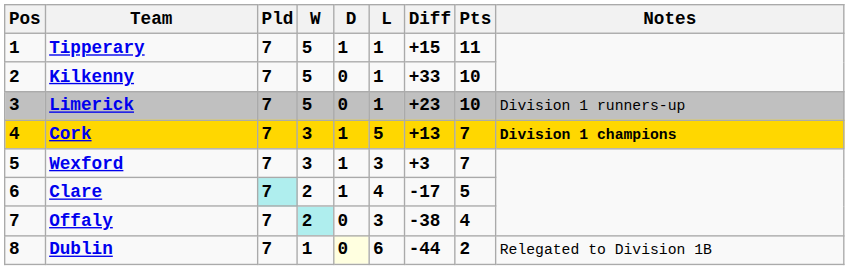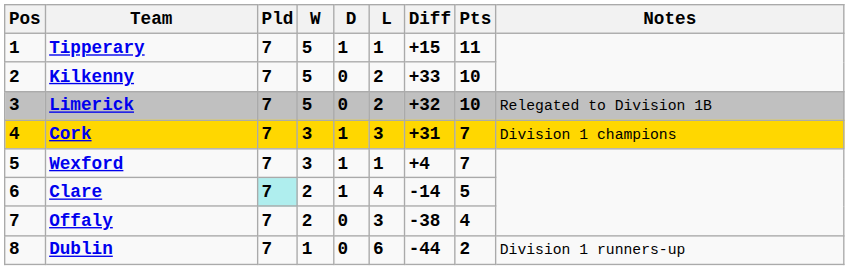Kilkenny | L: 1 -> 2
Limerick | L: 1 -> 2
Limerick | Diff: +23 -> +32
Limerick | Notes: Division 1 runners-up -> Relegated to Division 1B
Cork | L: 5 -> 3
Cork | Diff: +13 -> +31
Cork | Notes: bold -> normal
Wexford | L: 3 -> 1
Wexford | Diff: +3 -> +4
Clare | Diff: -17 -> -14
Offaly | W: paleturquoise background -> no background
Dublin | D: lightyellow background -> no background
Dublin | Notes: Relegated to Division 1B -> Division 1 runners-up
